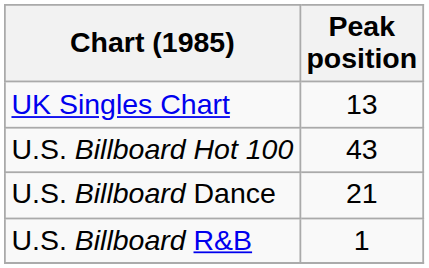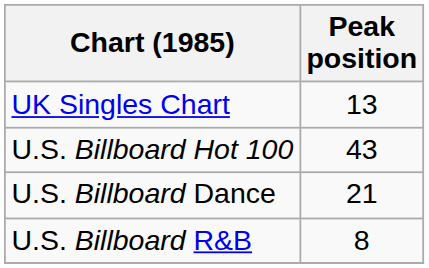U.S. Billboard R&B | Peak position: 1 -> 8
